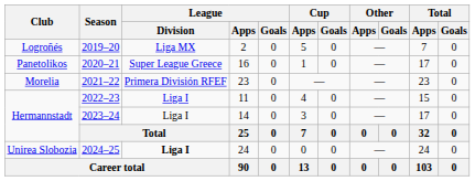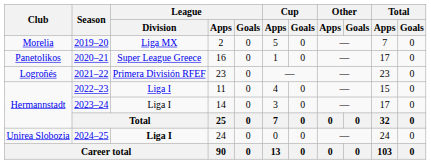2019–20 | Club: Logroñés -> Morelia
2021–22 | Club: Morelia -> Logroñés
